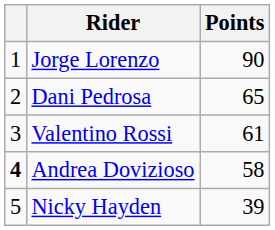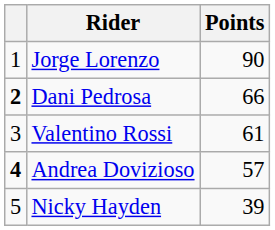Dani Pedrosa | column 1: normal -> bold
Dani Pedrosa | Points: 65 -> 66
Andrea Dovizioso | Points: 58 -> 57
